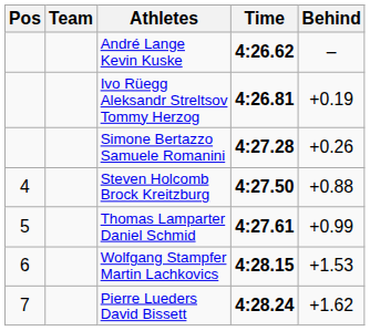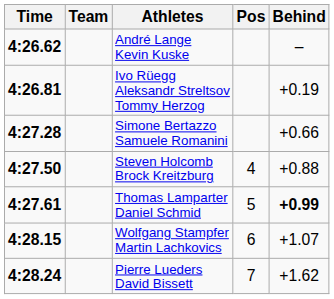columns swapped: Pos <-> Time
Simone Bertazzo Samuele Romanini | Behind: +0.26 -> +0.66
Thomas Lamparter Daniel Schmid | Behind: normal -> bold
Wolfgang Stampfer Martin Lachkovics | Behind: +1.53 -> +1.07
